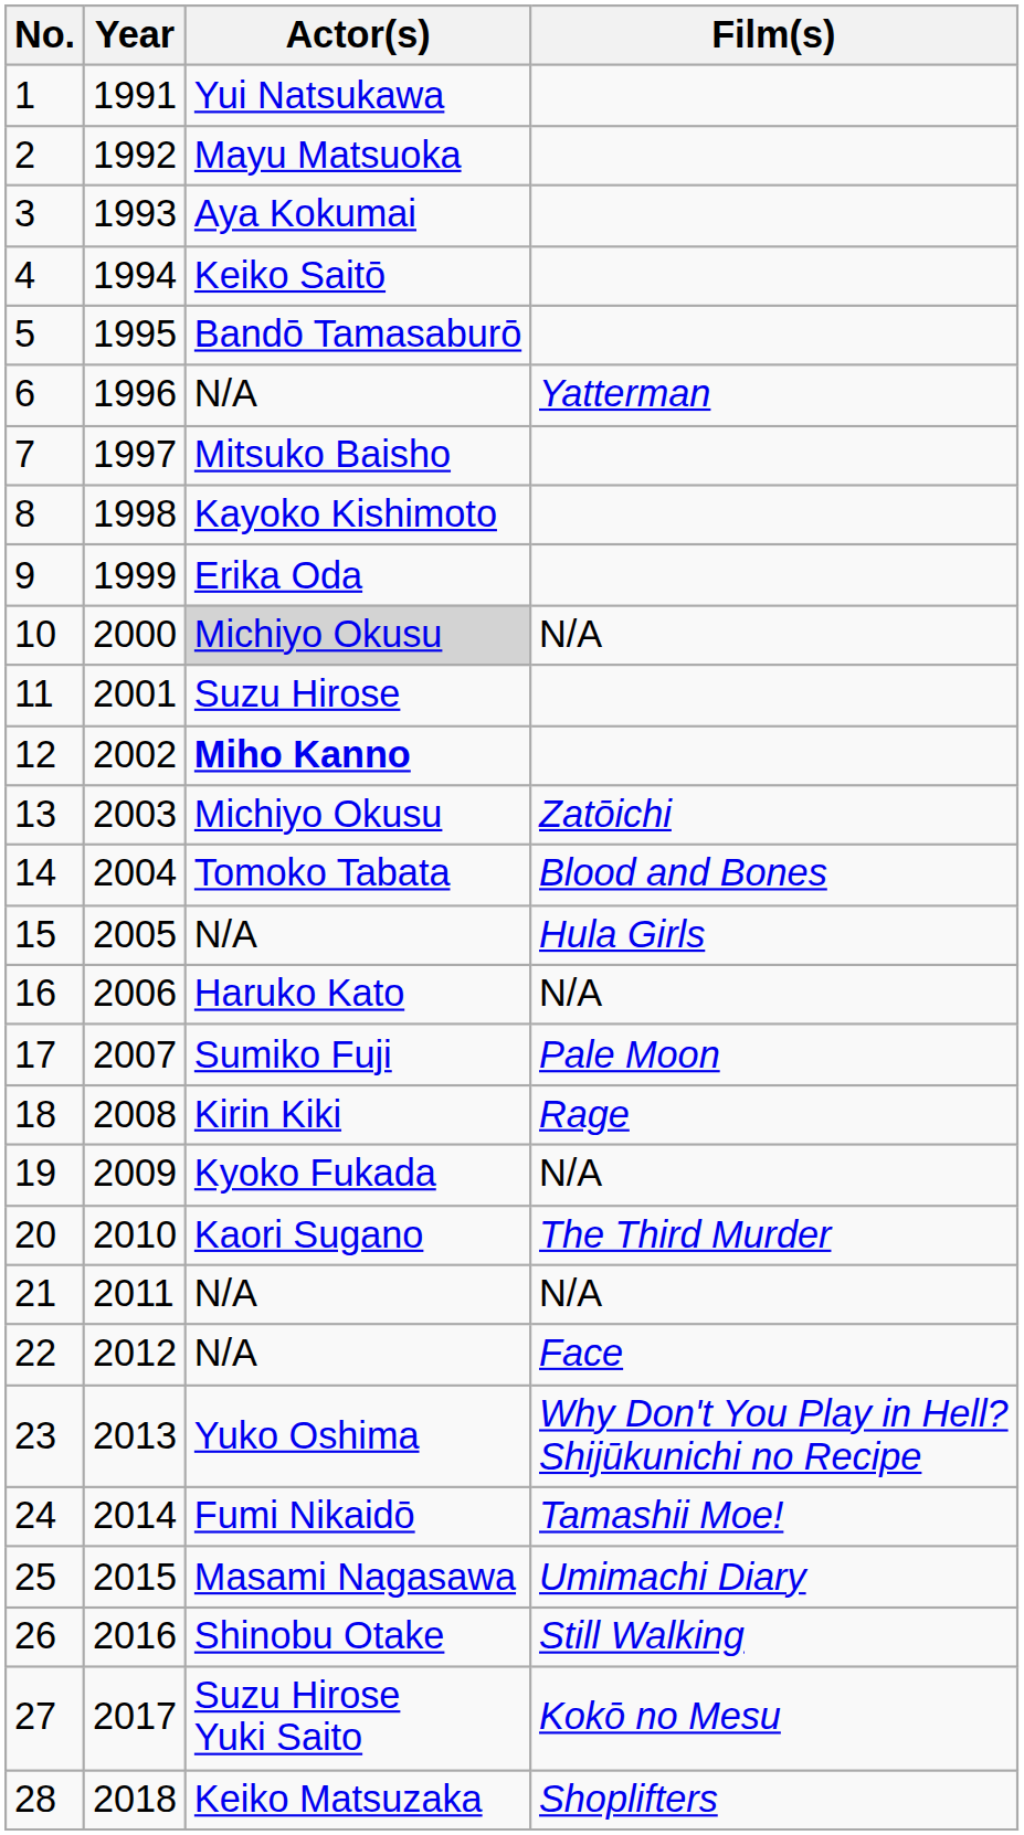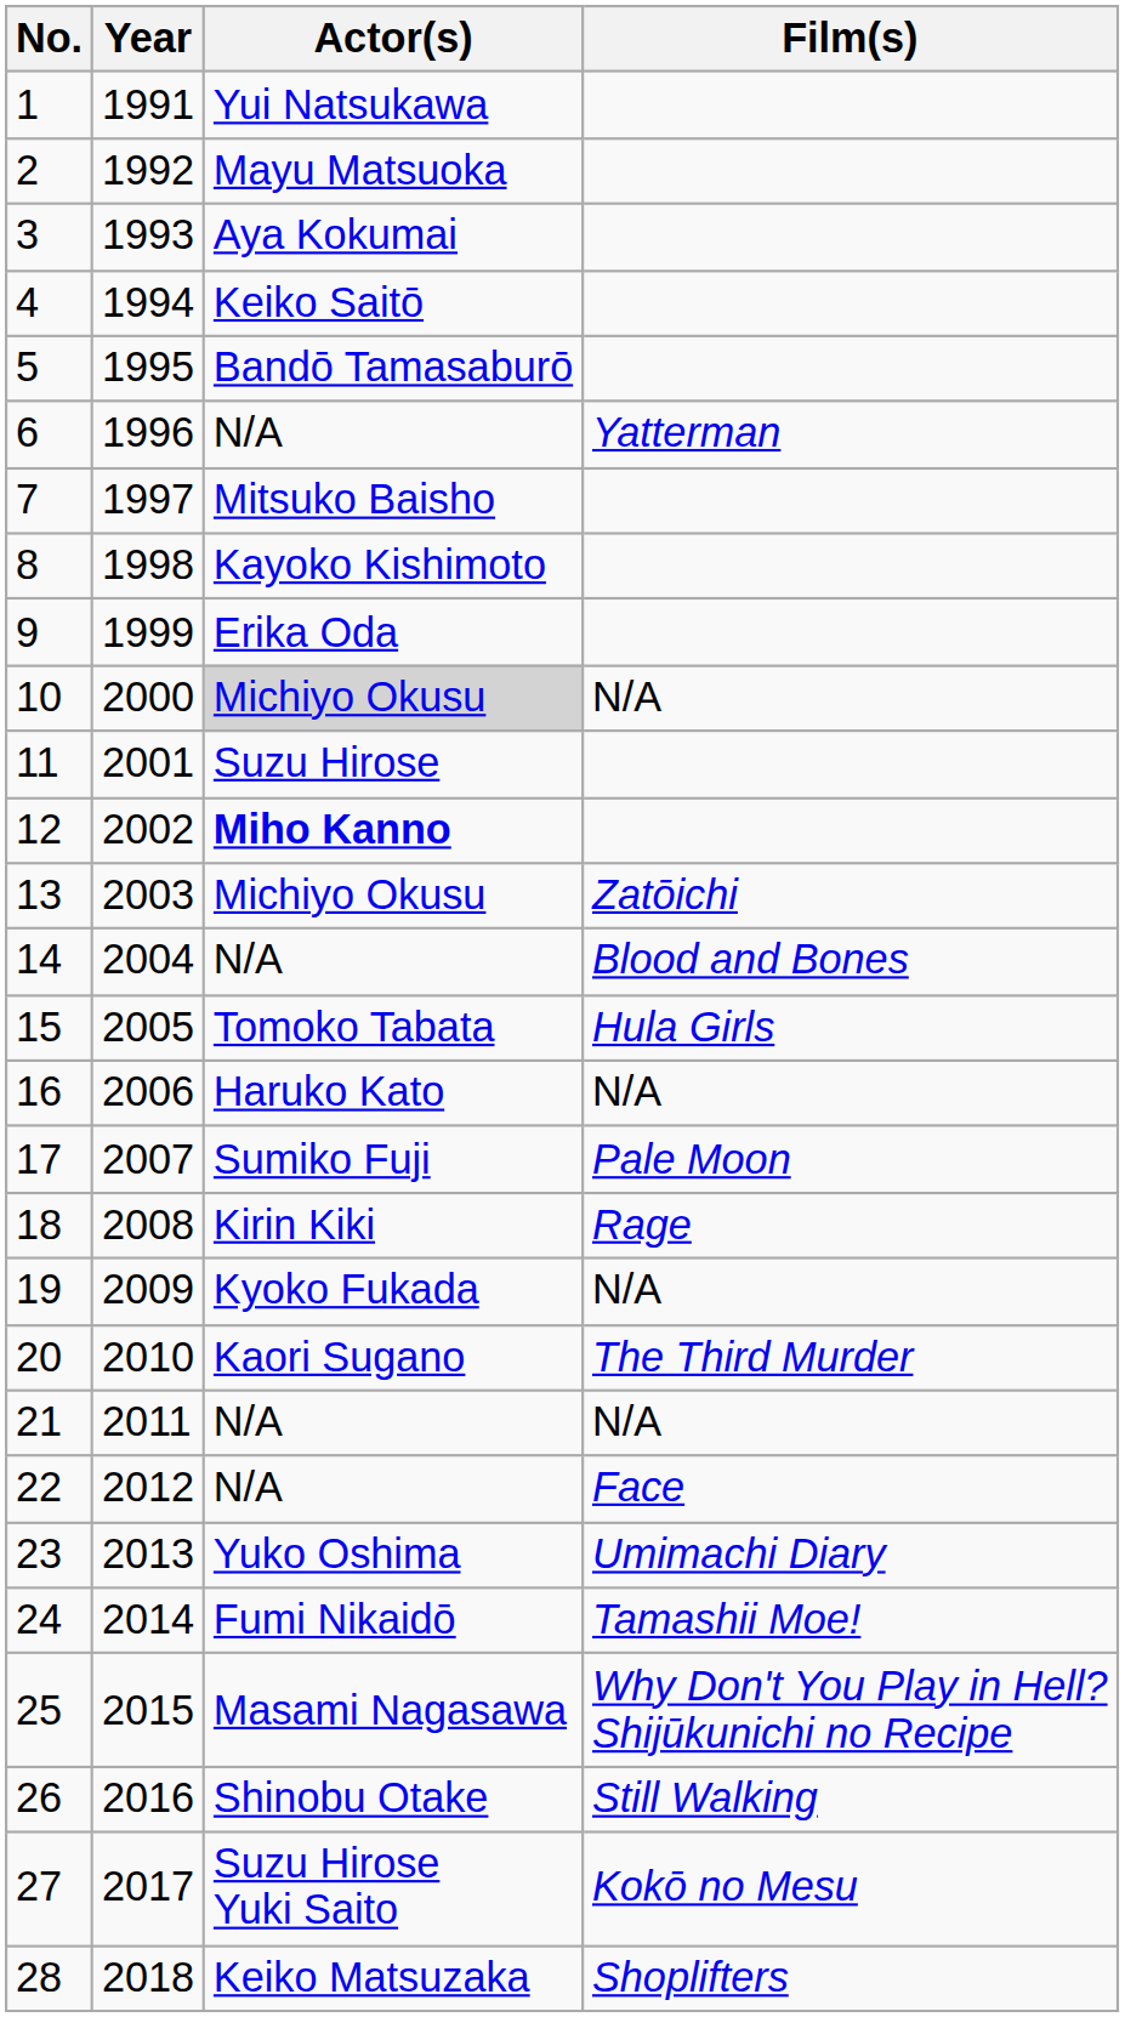14 | Actor(s): Tomoko Tabata -> N/A
15 | Actor(s): N/A -> Tomoko Tabata
23 | Film(s): Why Don't You Play in Hell? Shijūkunichi no Recipe -> Umimachi Diary
25 | Film(s): Umimachi Diary -> Why Don't You Play in Hell? Shijūkunichi no Recipe
